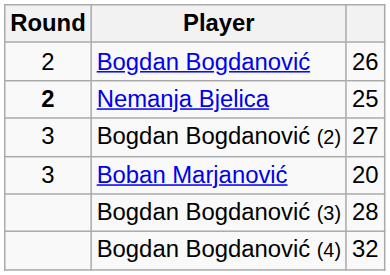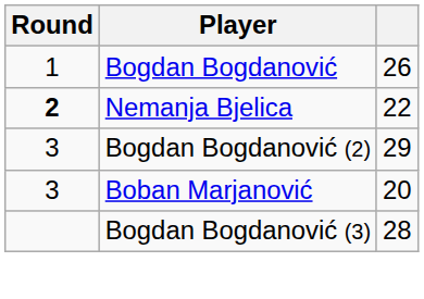Bogdan Bogdanović | Round: 2 -> 1
Nemanja Bjelica | column 3: 25 -> 22
Bogdan Bogdanović (2) | column 3: 27 -> 29
- row: Bogdan Bogdanović (4) | 32
